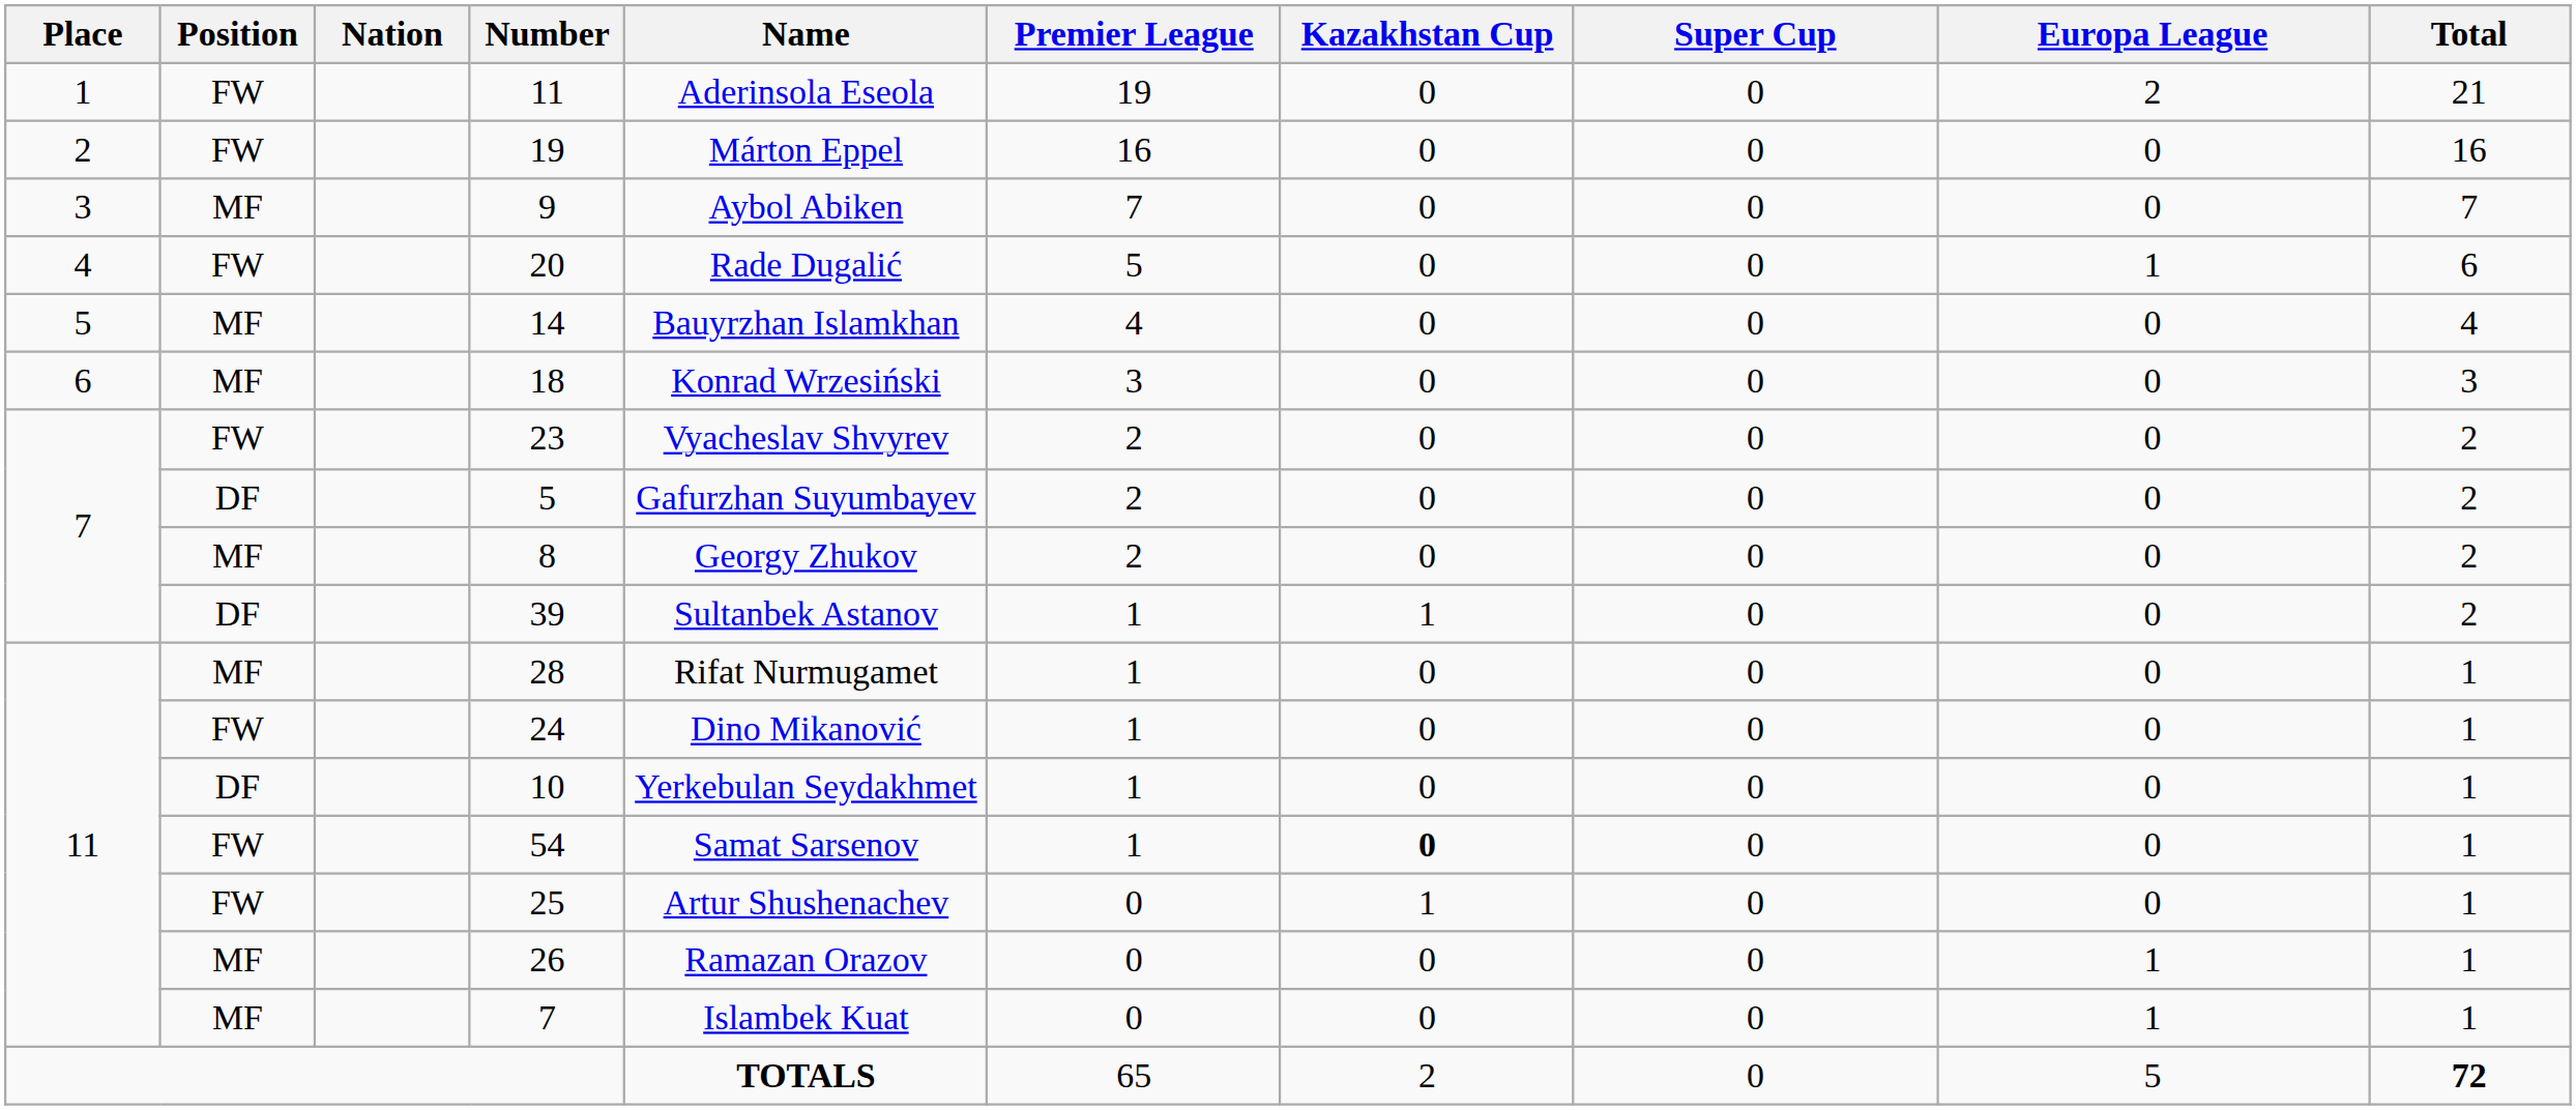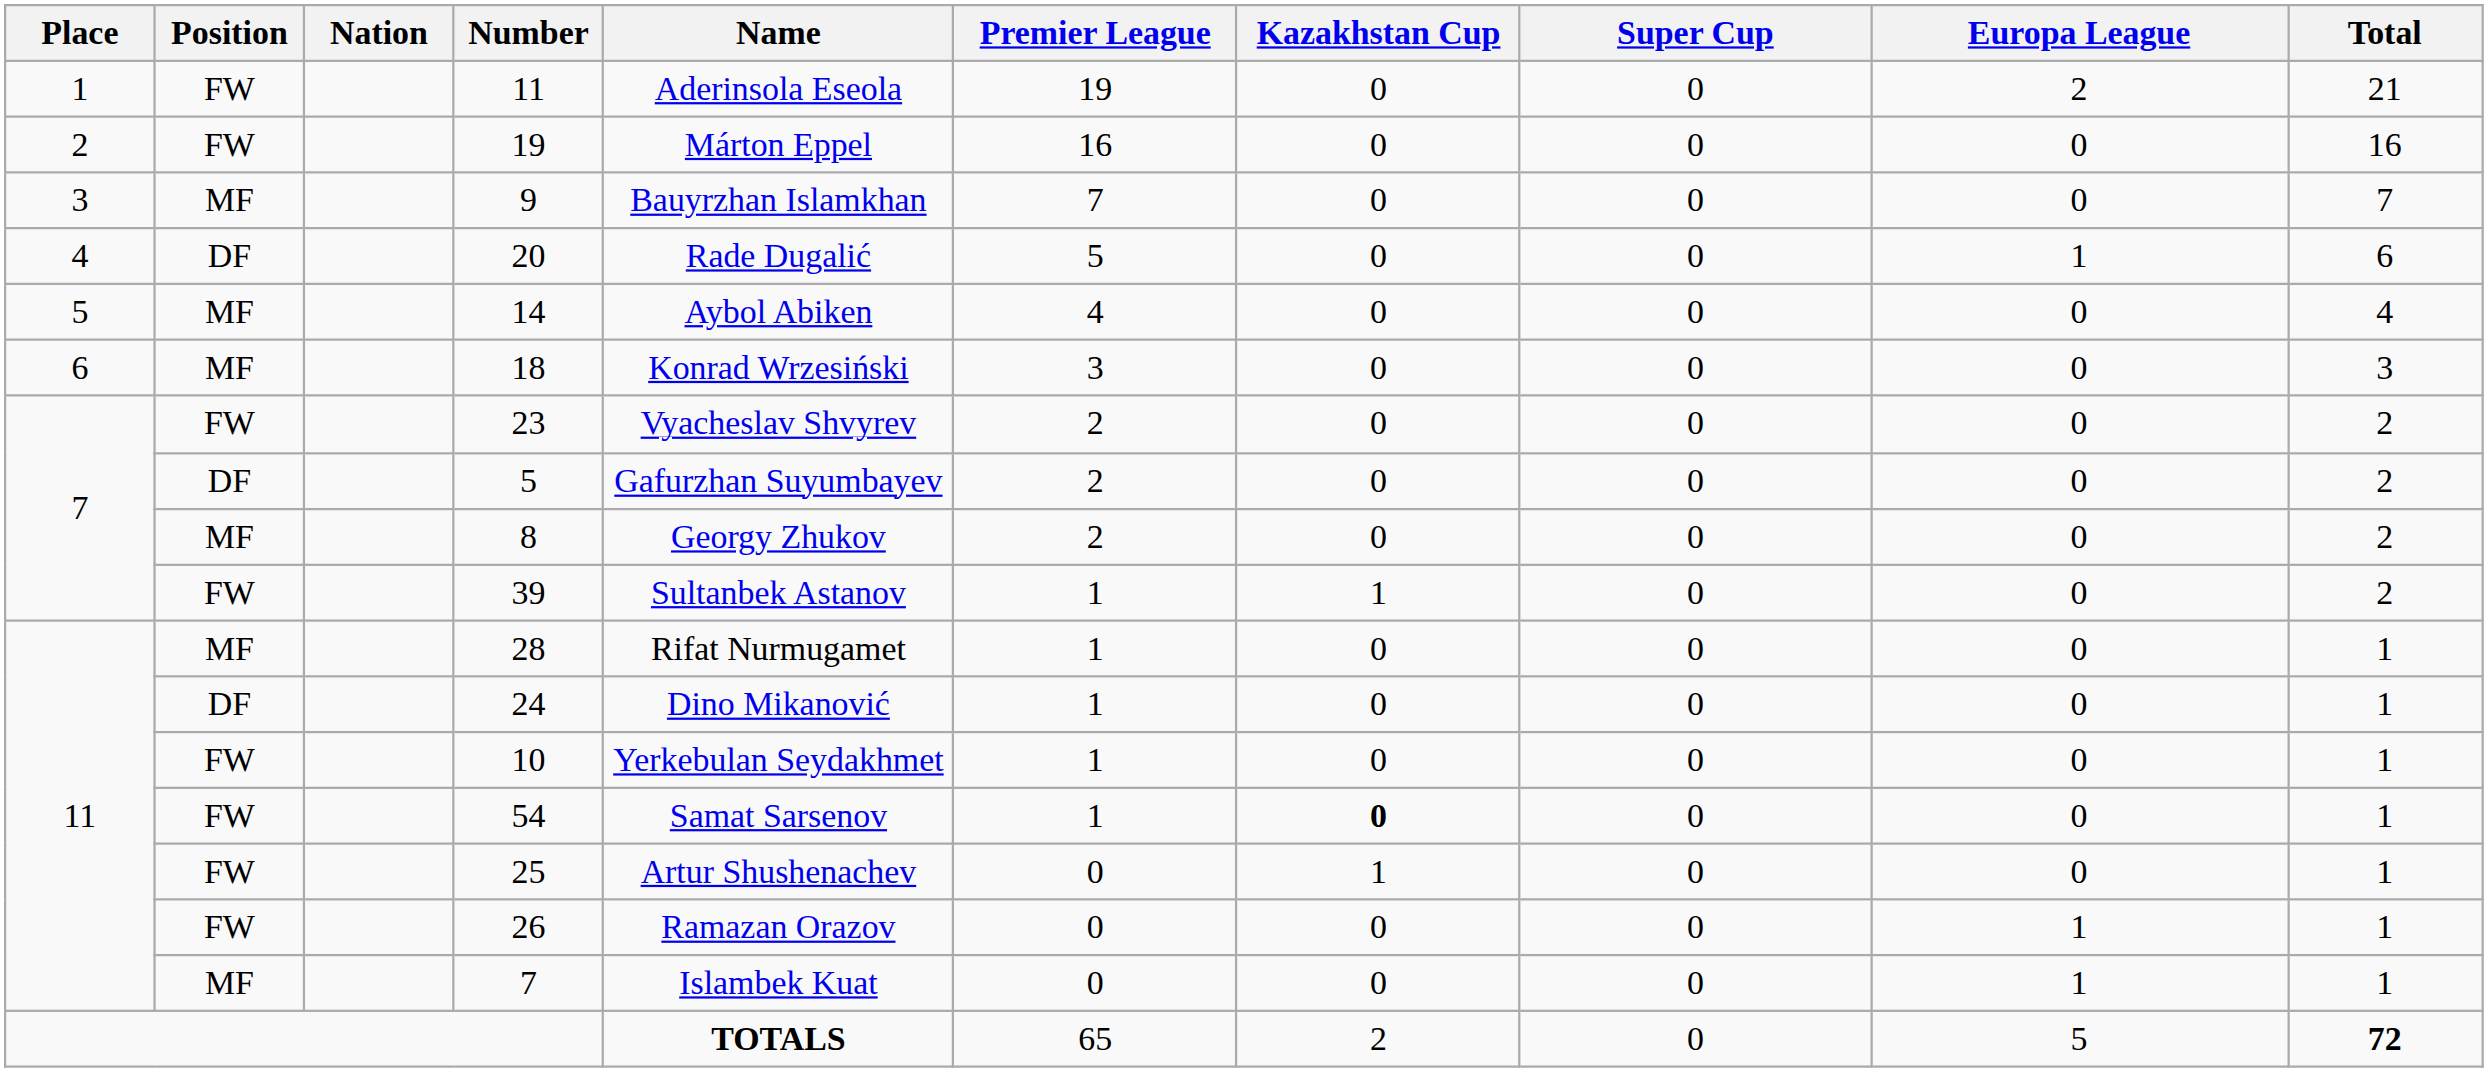9 | Name: Aybol Abiken -> Bauyrzhan Islamkhan
20 | Position: FW -> DF
14 | Name: Bauyrzhan Islamkhan -> Aybol Abiken
39 | Position: DF -> FW
24 | Position: FW -> DF
10 | Position: DF -> FW
26 | Position: MF -> FW
